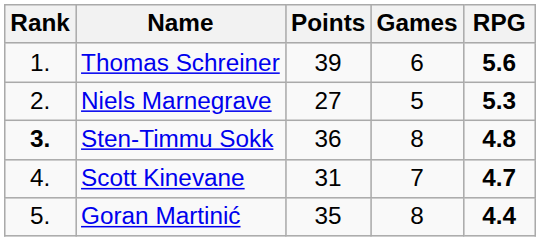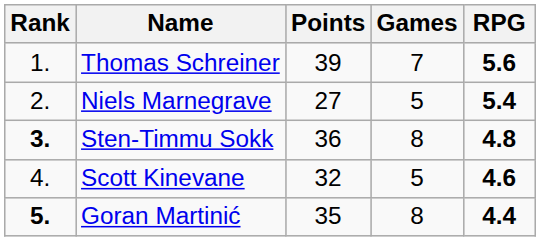Thomas Schreiner | Games: 6 -> 7
Niels Marnegrave | RPG: 5.3 -> 5.4
Scott Kinevane | Points: 31 -> 32
Scott Kinevane | Games: 7 -> 5
Scott Kinevane | RPG: 4.7 -> 4.6
Goran Martinić | Rank: normal -> bold
